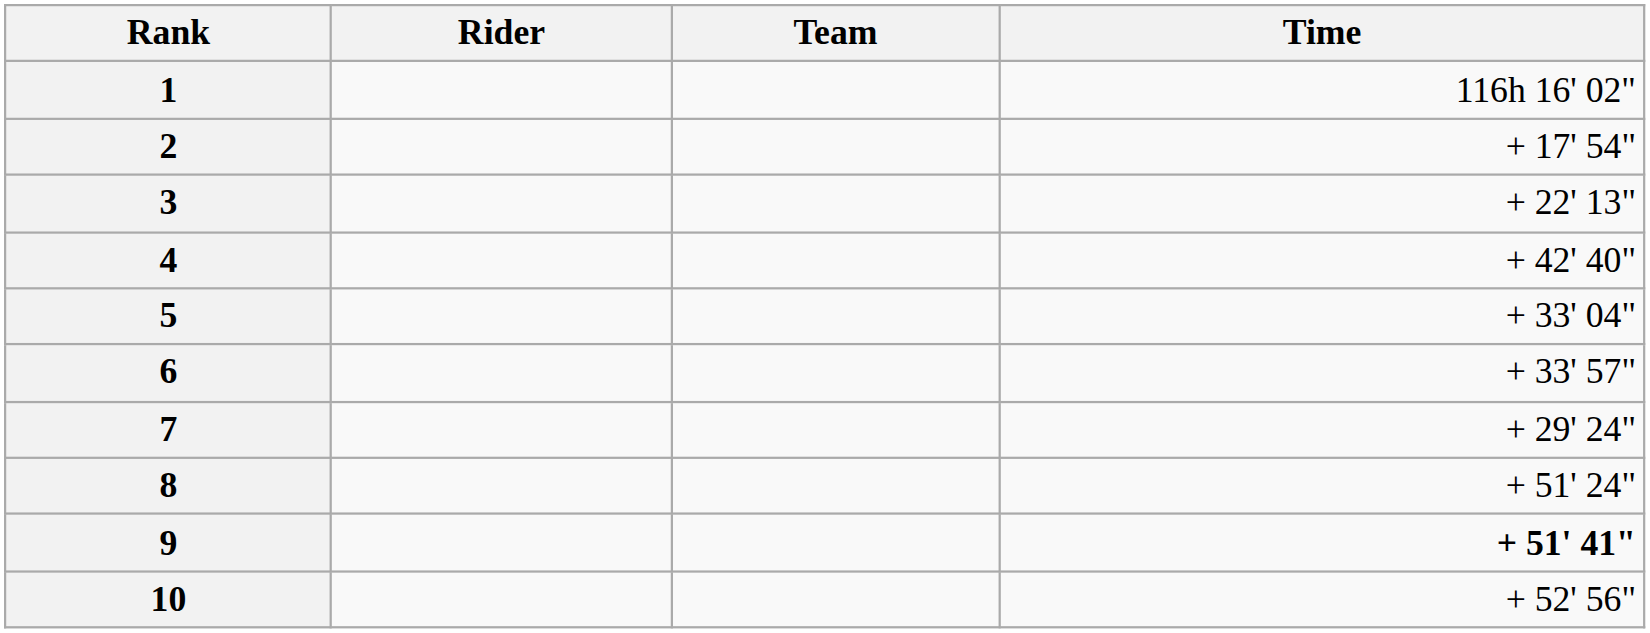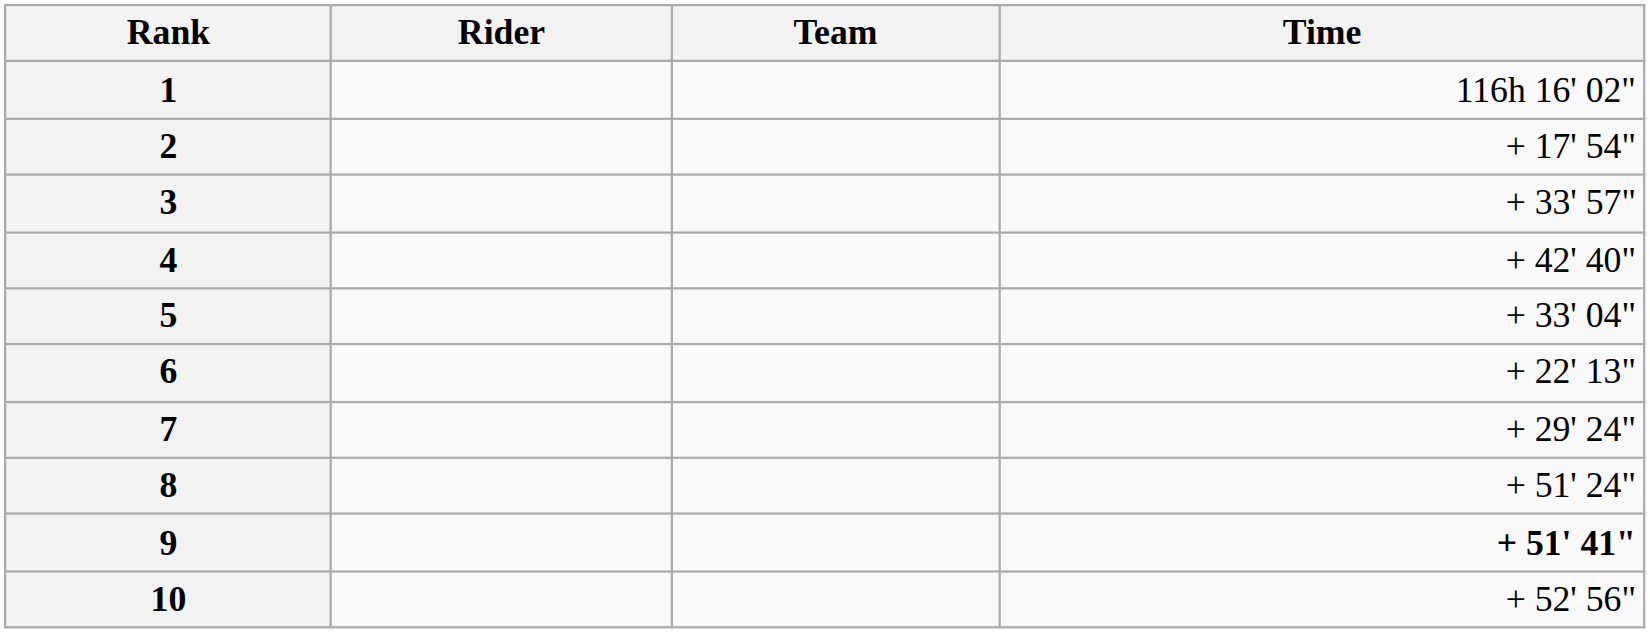3 | Time: + 22' 13" -> + 33' 57"
6 | Time: + 33' 57" -> + 22' 13"
